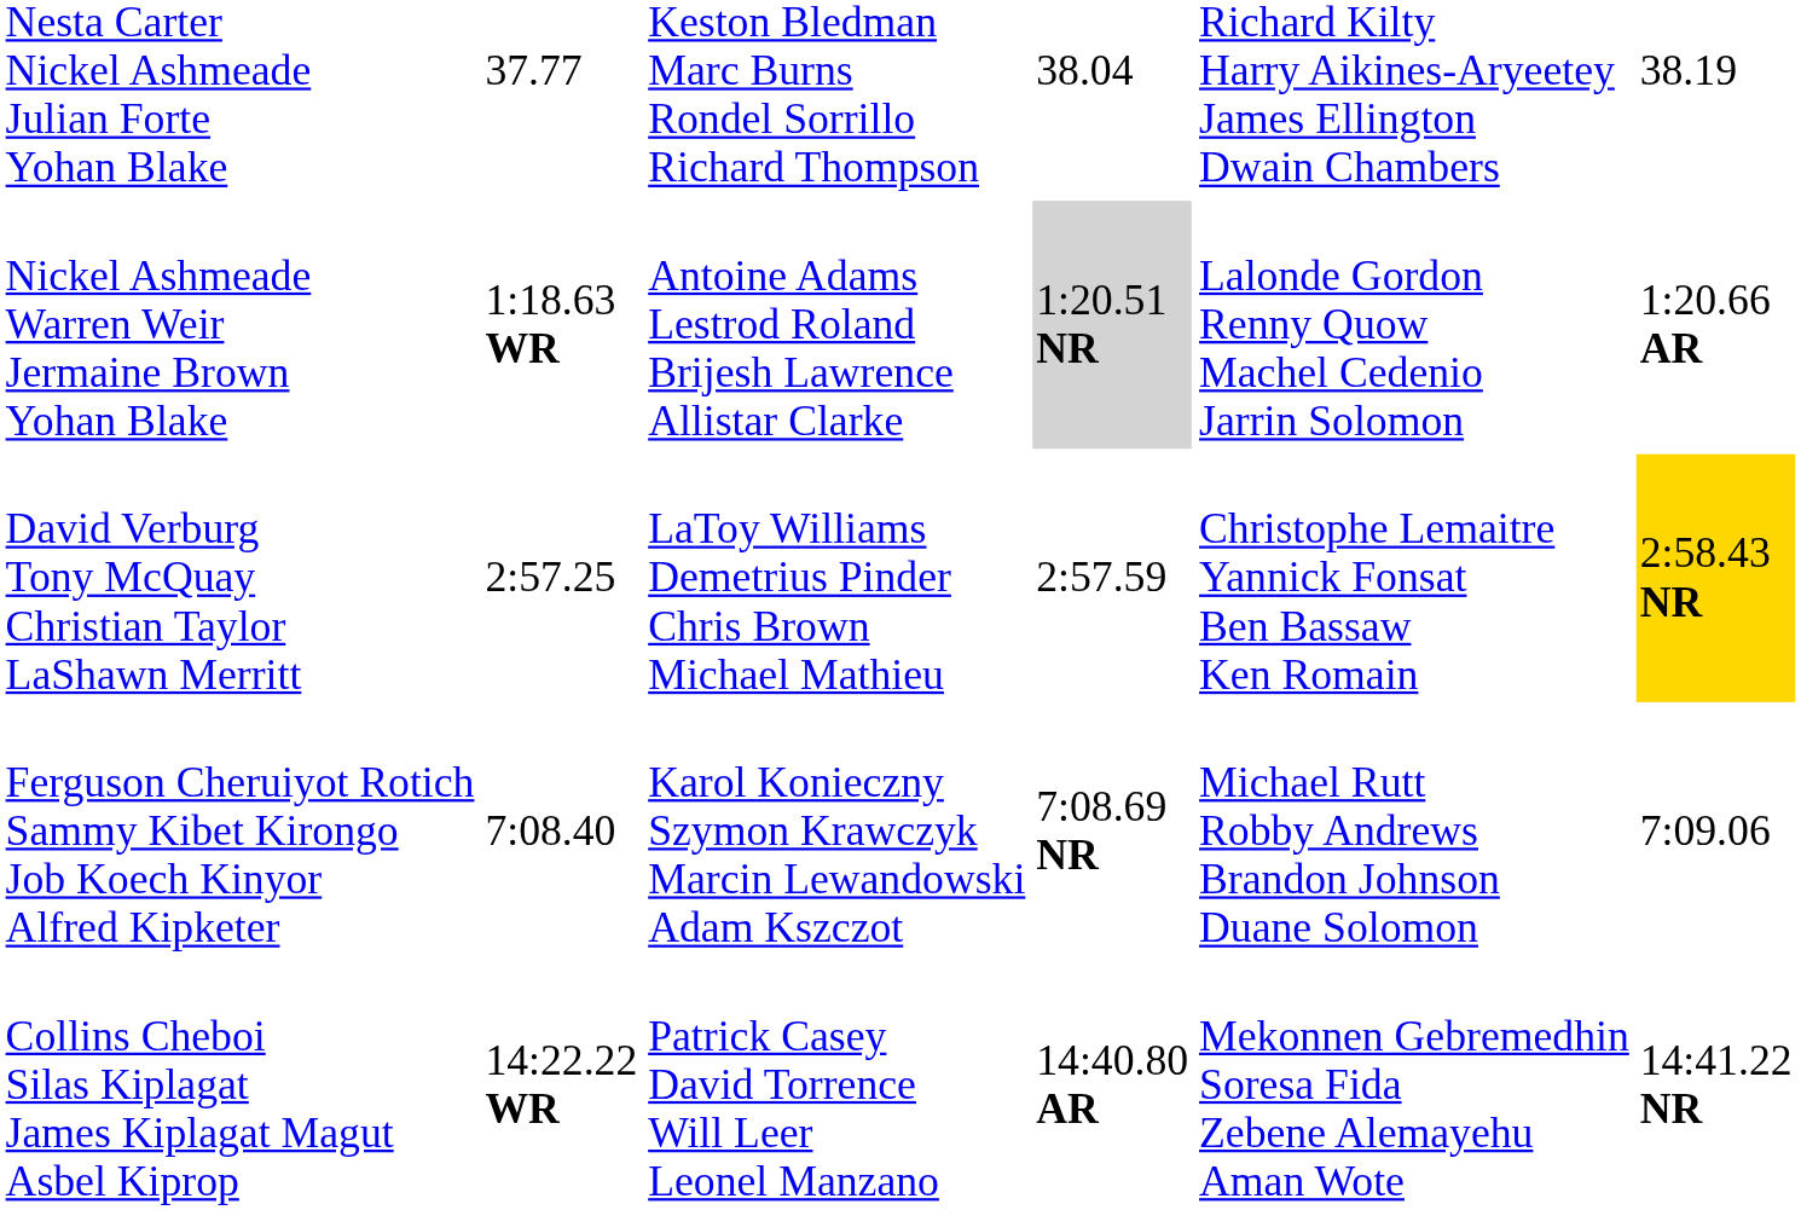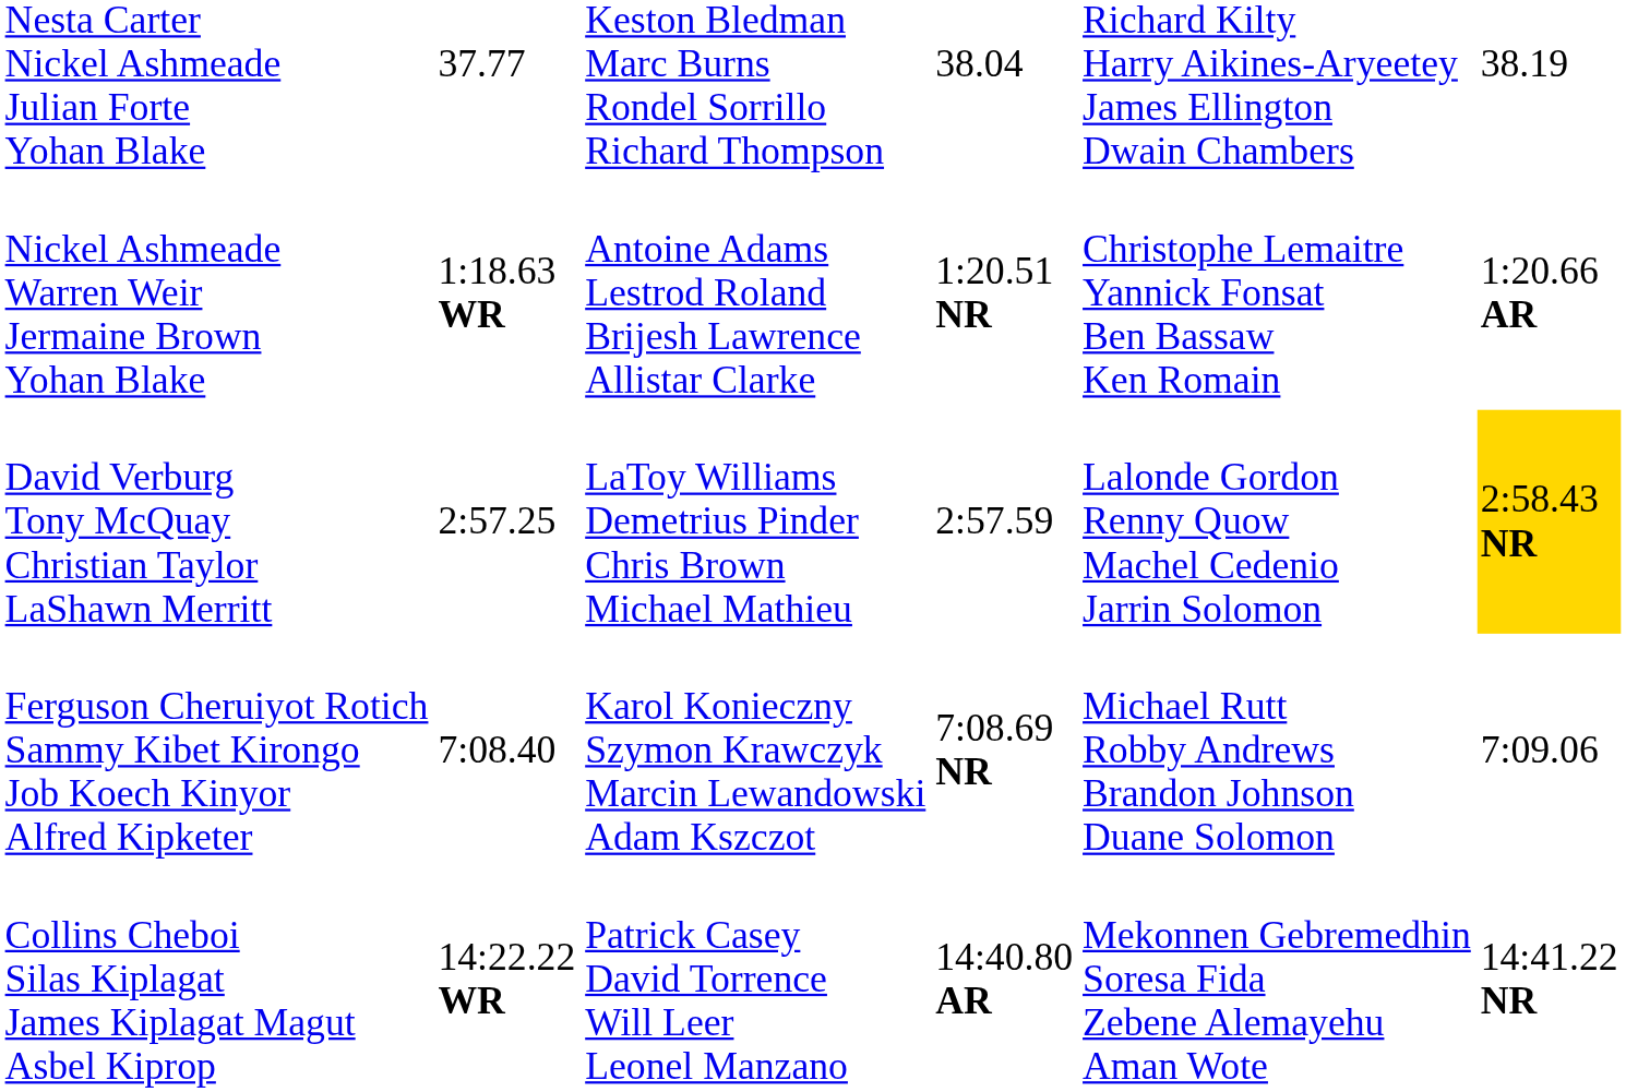Nickel Ashmeade Warren Weir Jermaine Brown Yohan Blake | column 5: lightgrey background -> no background
Nickel Ashmeade Warren Weir Jermaine Brown Yohan Blake | column 6: Lalonde Gordon Renny Quow Machel Cedenio Jarrin Solomon -> Christophe Lemaitre Yannick Fonsat Ben Bassaw Ken Romain
David Verburg Tony McQuay Christian Taylor LaShawn Merritt | column 6: Christophe Lemaitre Yannick Fonsat Ben Bassaw Ken Romain -> Lalonde Gordon Renny Quow Machel Cedenio Jarrin Solomon
